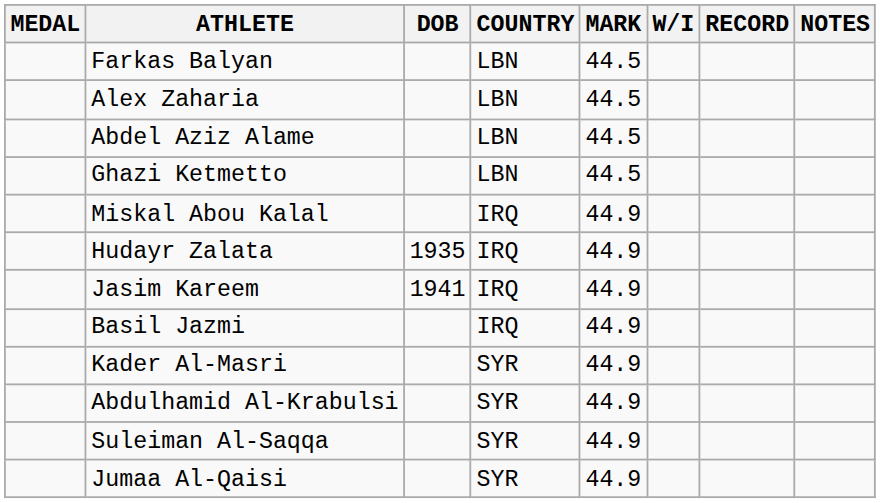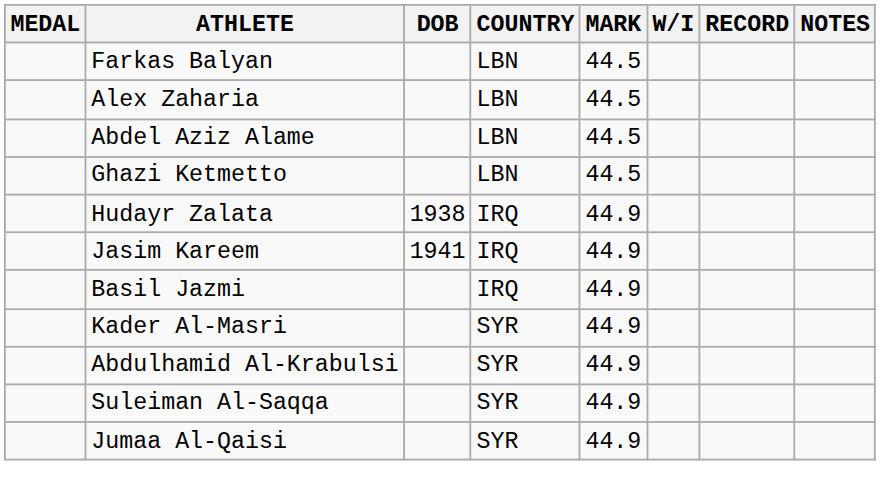- row: Miskal Abou Kalal | IRQ | 44.9
Hudayr Zalata | DOB: 1935 -> 1938
